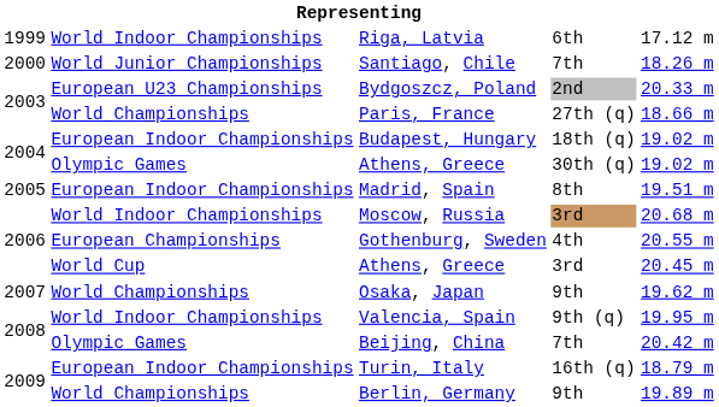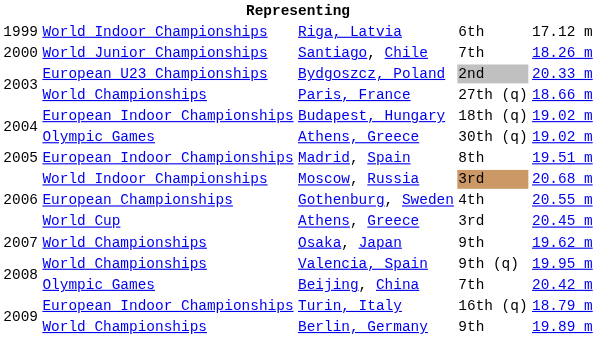Valencia, Spain | column 2: World Indoor Championships -> World Championships
